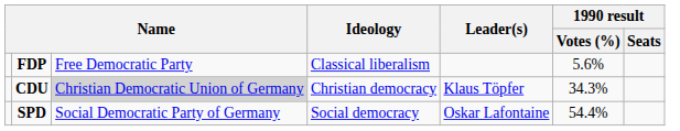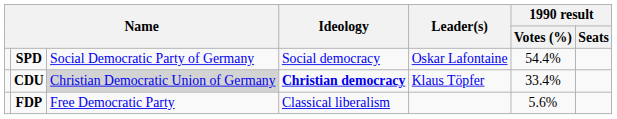rows swapped: SPD <-> FDP
CDU | Ideology: normal -> bold
CDU | 1990 result / Votes (%): 34.3% -> 33.4%
